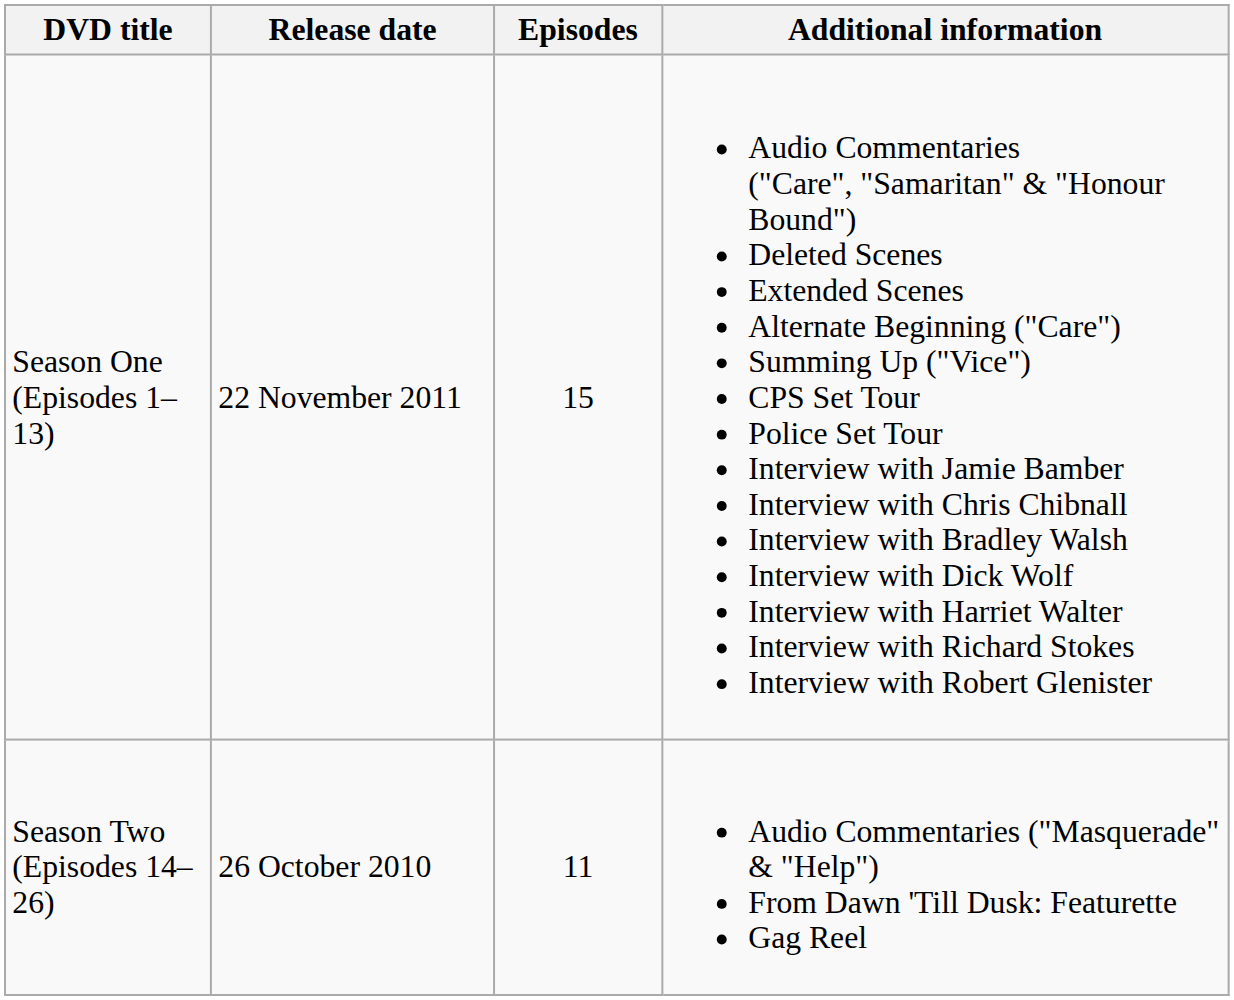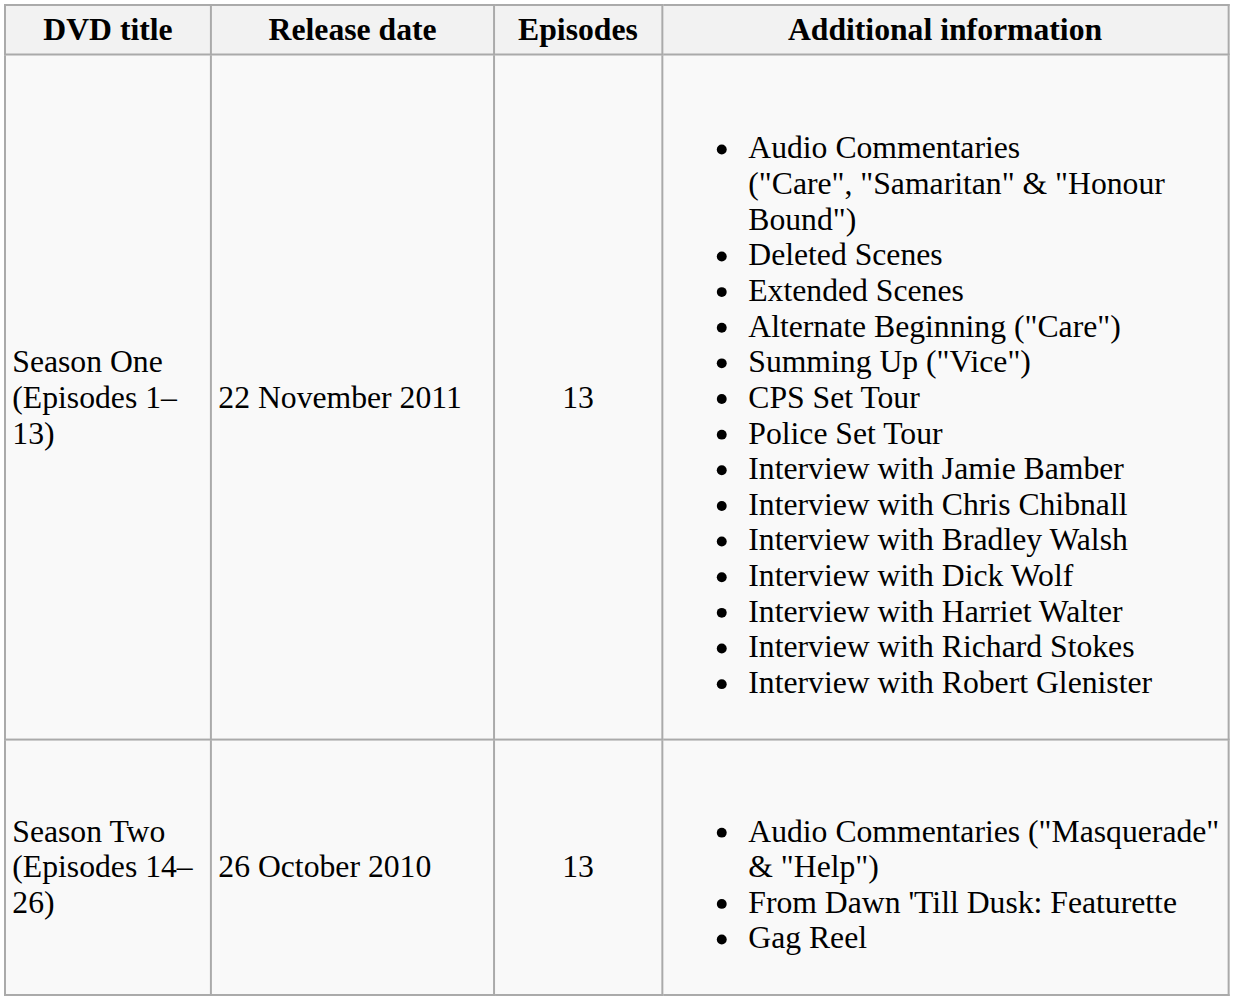Season One (Episodes 1–13) | Episodes: 15 -> 13
Season Two (Episodes 14–26) | Episodes: 11 -> 13
